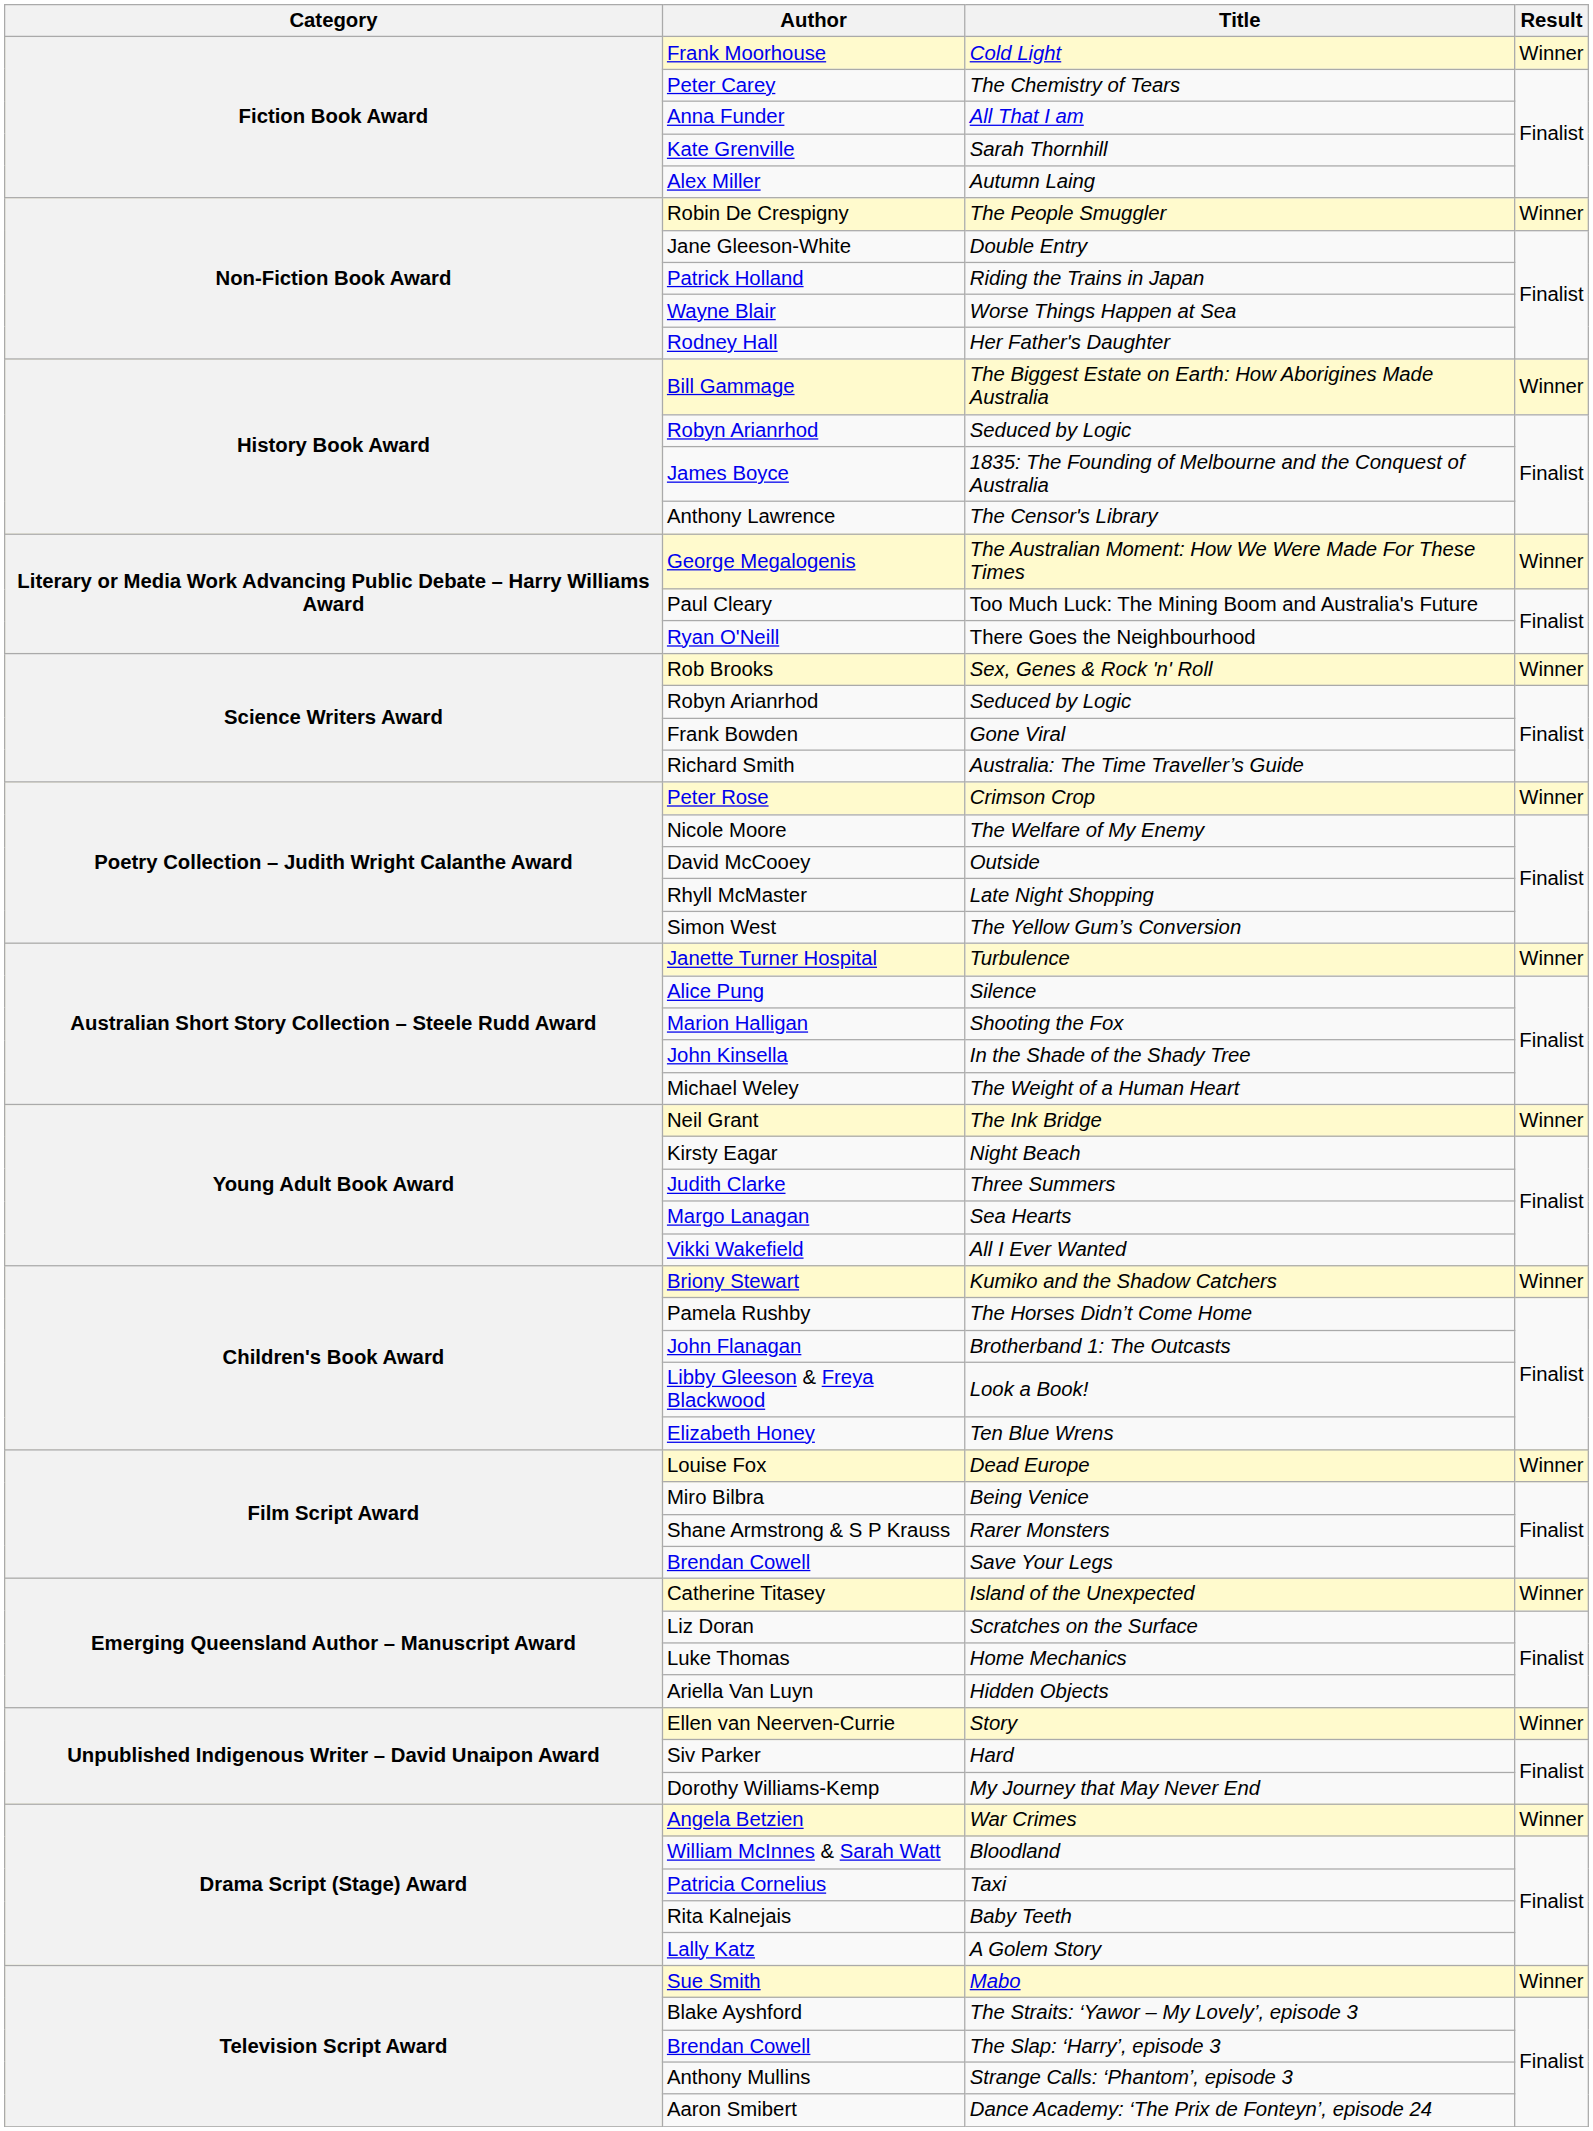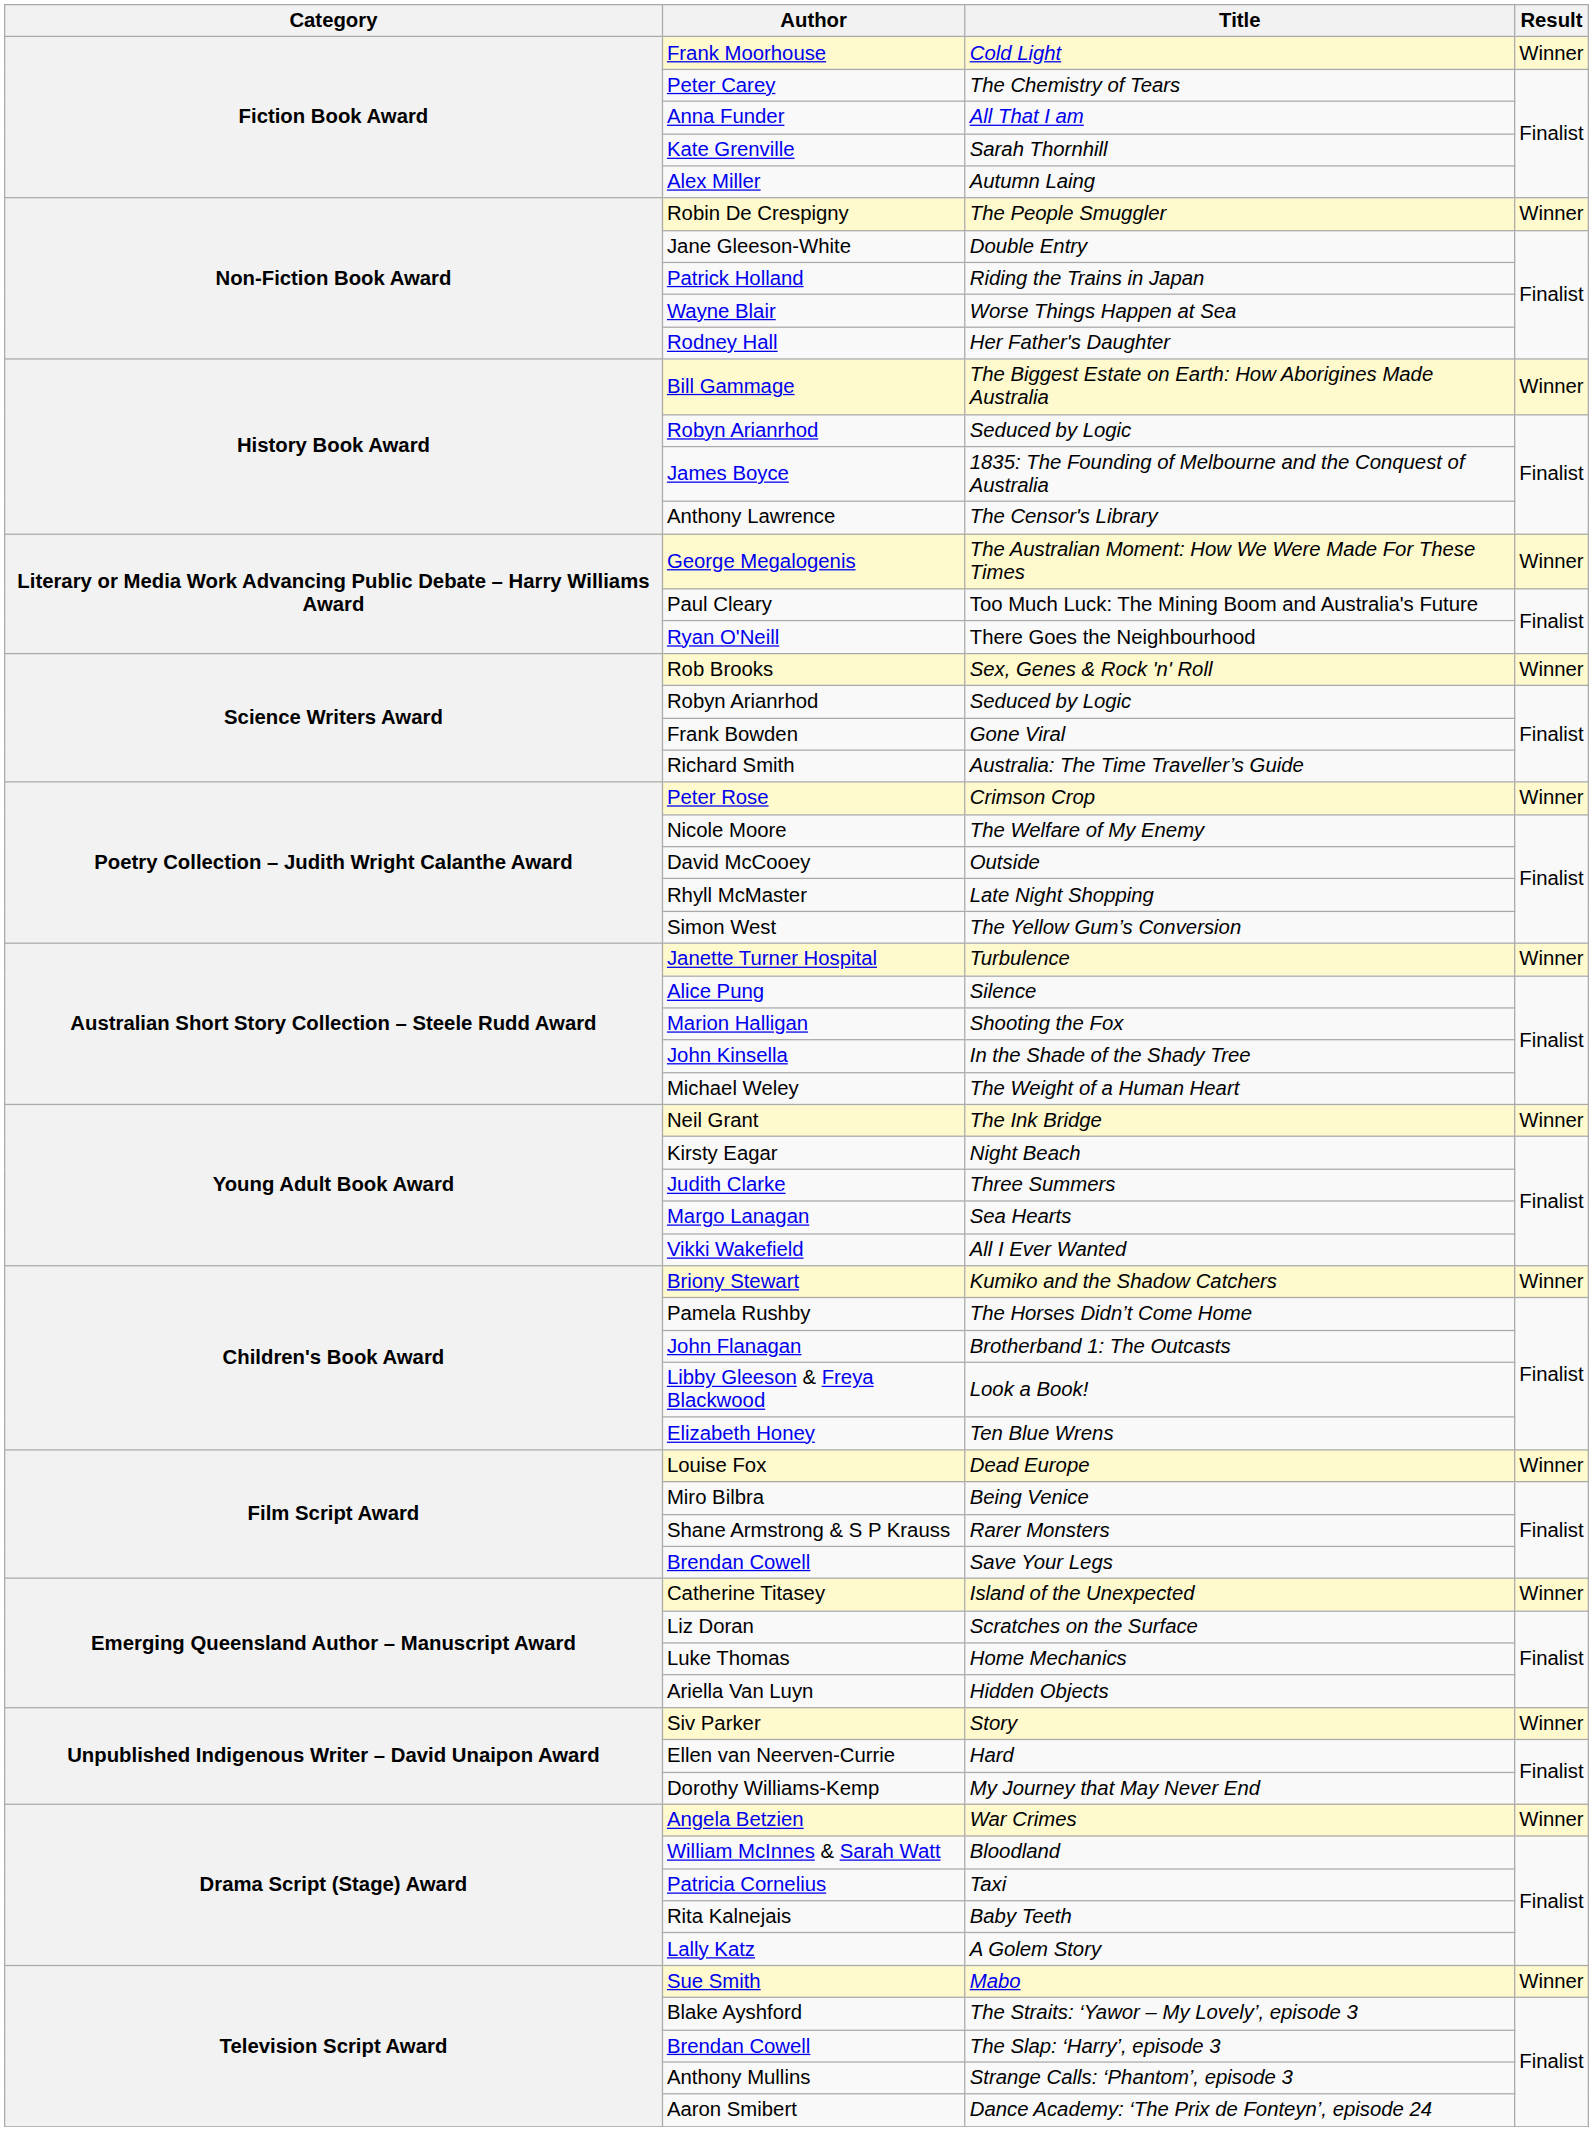Story | Author: Ellen van Neerven-Currie -> Siv Parker
Hard | Author: Siv Parker -> Ellen van Neerven-Currie
